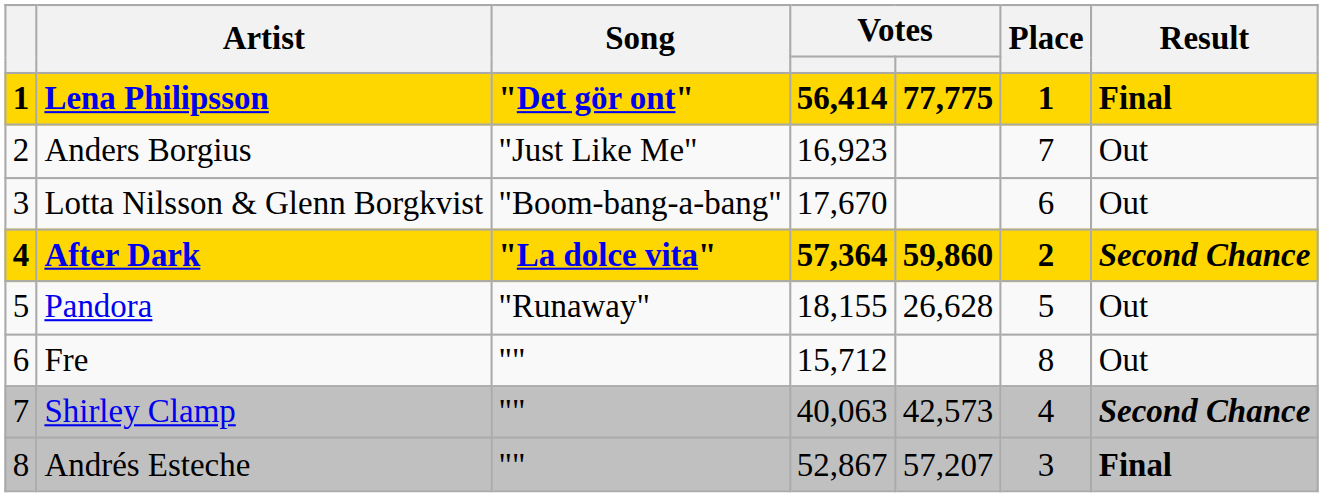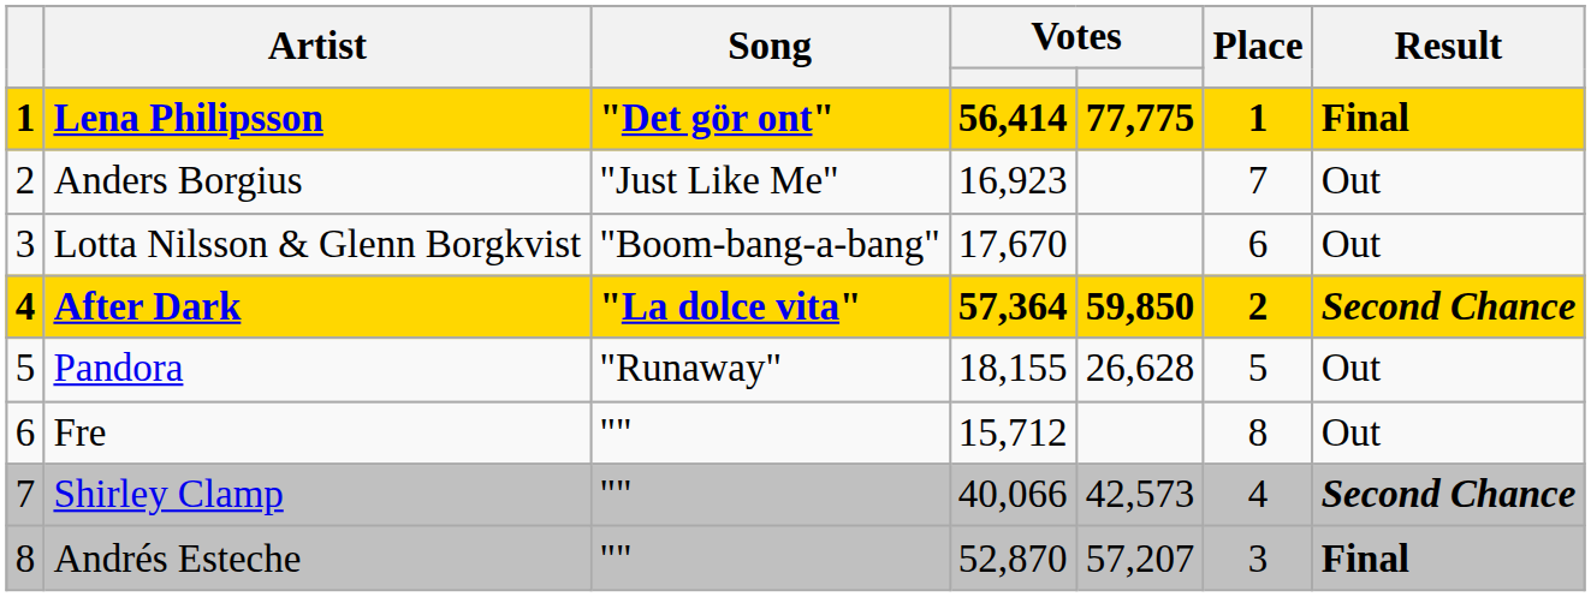After Dark | column 5: 59,860 -> 59,850
Shirley Clamp | column 4: 40,063 -> 40,066
Andrés Esteche | column 4: 52,867 -> 52,870
